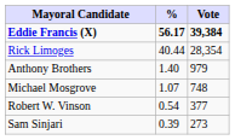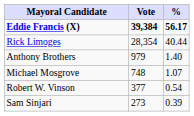columns swapped: Vote <-> %
